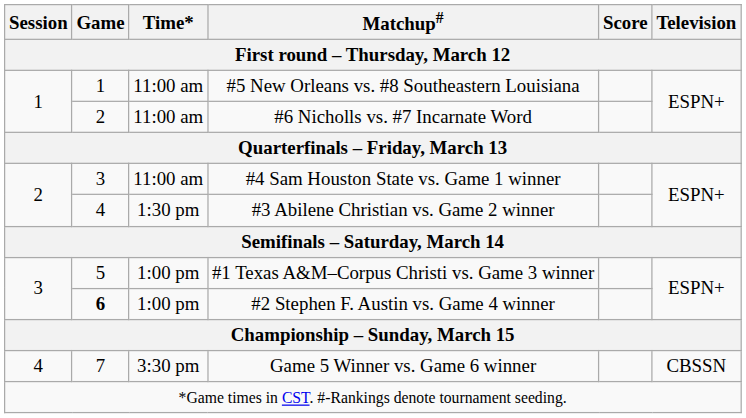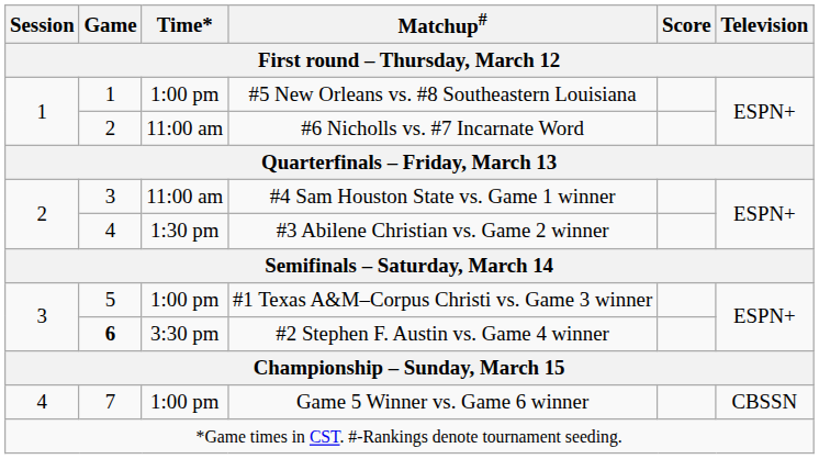#5 New Orleans vs. #8 Southeastern Louisiana | Time* / First round – Thursday, March 12: 11:00 am -> 1:00 pm
#2 Stephen F. Austin vs. Game 4 winner | Time* / First round – Thursday, March 12: 1:00 pm -> 3:30 pm
Game 5 Winner vs. Game 6 winner | Time* / First round – Thursday, March 12: 3:30 pm -> 1:00 pm
